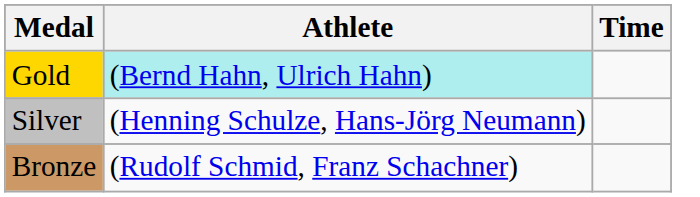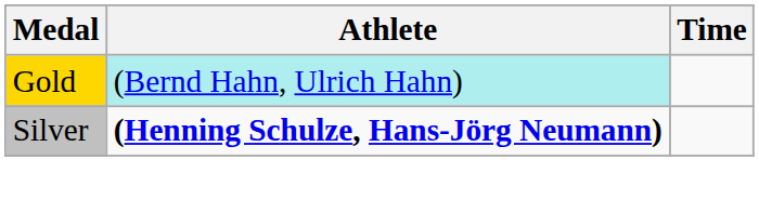Silver | Athlete: normal -> bold
- row: Bronze | (Rudolf Schmid, Franz Schachner)
